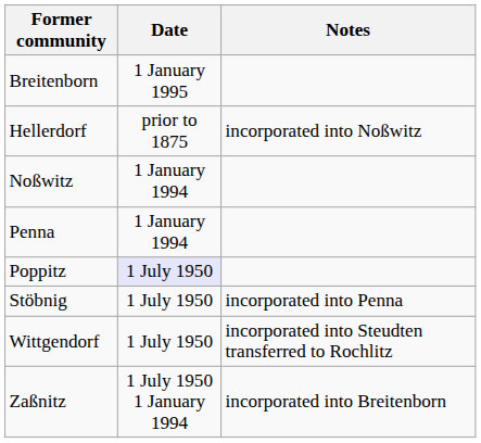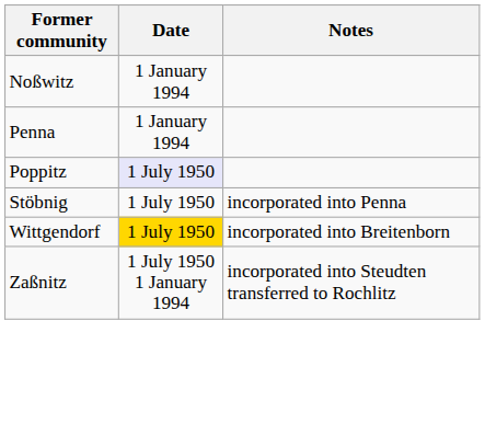- row: Breitenborn | 1 January 1995
- row: Hellerdorf | prior to 1875 | incorporated into Noßwitz
Wittgendorf | Date: no background -> gold background
Wittgendorf | Notes: incorporated into Steudten transferred to Rochlitz -> incorporated into Breitenborn
Zaßnitz | Notes: incorporated into Breitenborn -> incorporated into Steudten transferred to Rochlitz
